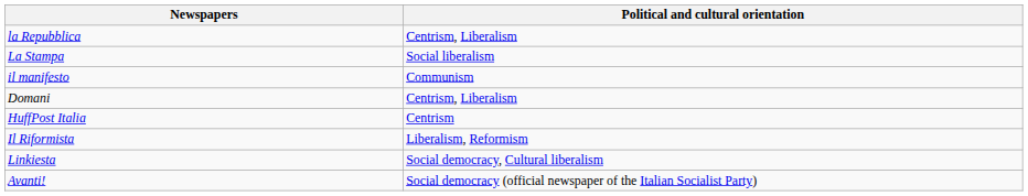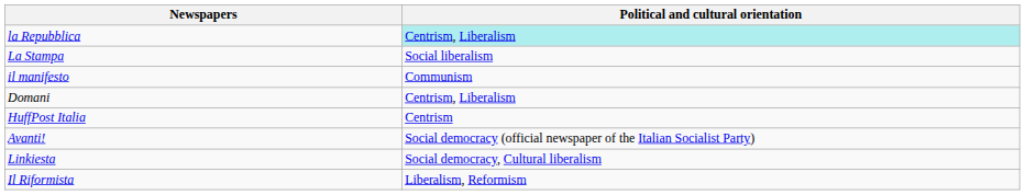la Repubblica | Political and cultural orientation: no background -> paleturquoise background
rows swapped: Il Riformista <-> Avanti!
